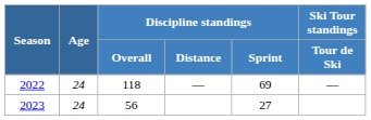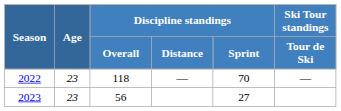2022 | Age: 24 -> 23
2022 | Discipline standings / Sprint: 69 -> 70
2023 | Age: 24 -> 23
